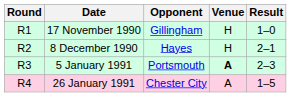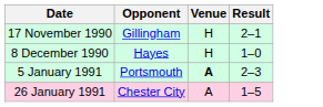- column: Round | R1 | R2 | R3 | R4
17 November 1990 | Result: 1–0 -> 2–1
8 December 1990 | Result: 2–1 -> 1–0
